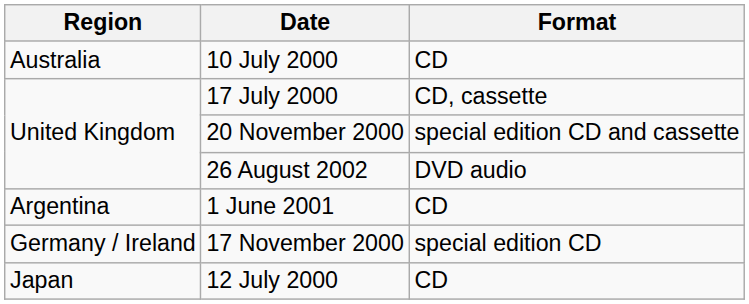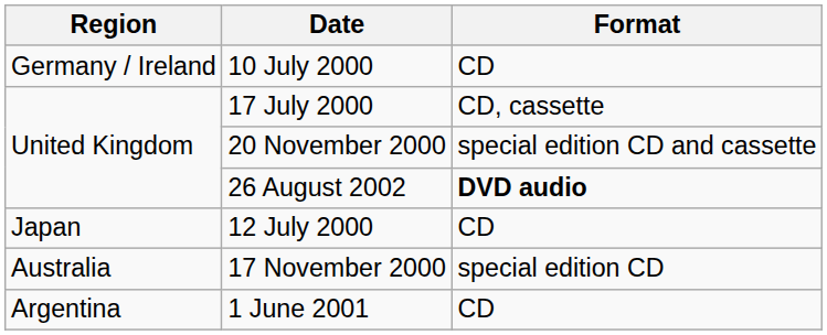10 July 2000 | Region: Australia -> Germany / Ireland
26 August 2002 | Format: normal -> bold
rows swapped: 1 June 2001 <-> 12 July 2000
17 November 2000 | Region: Germany / Ireland -> Australia
